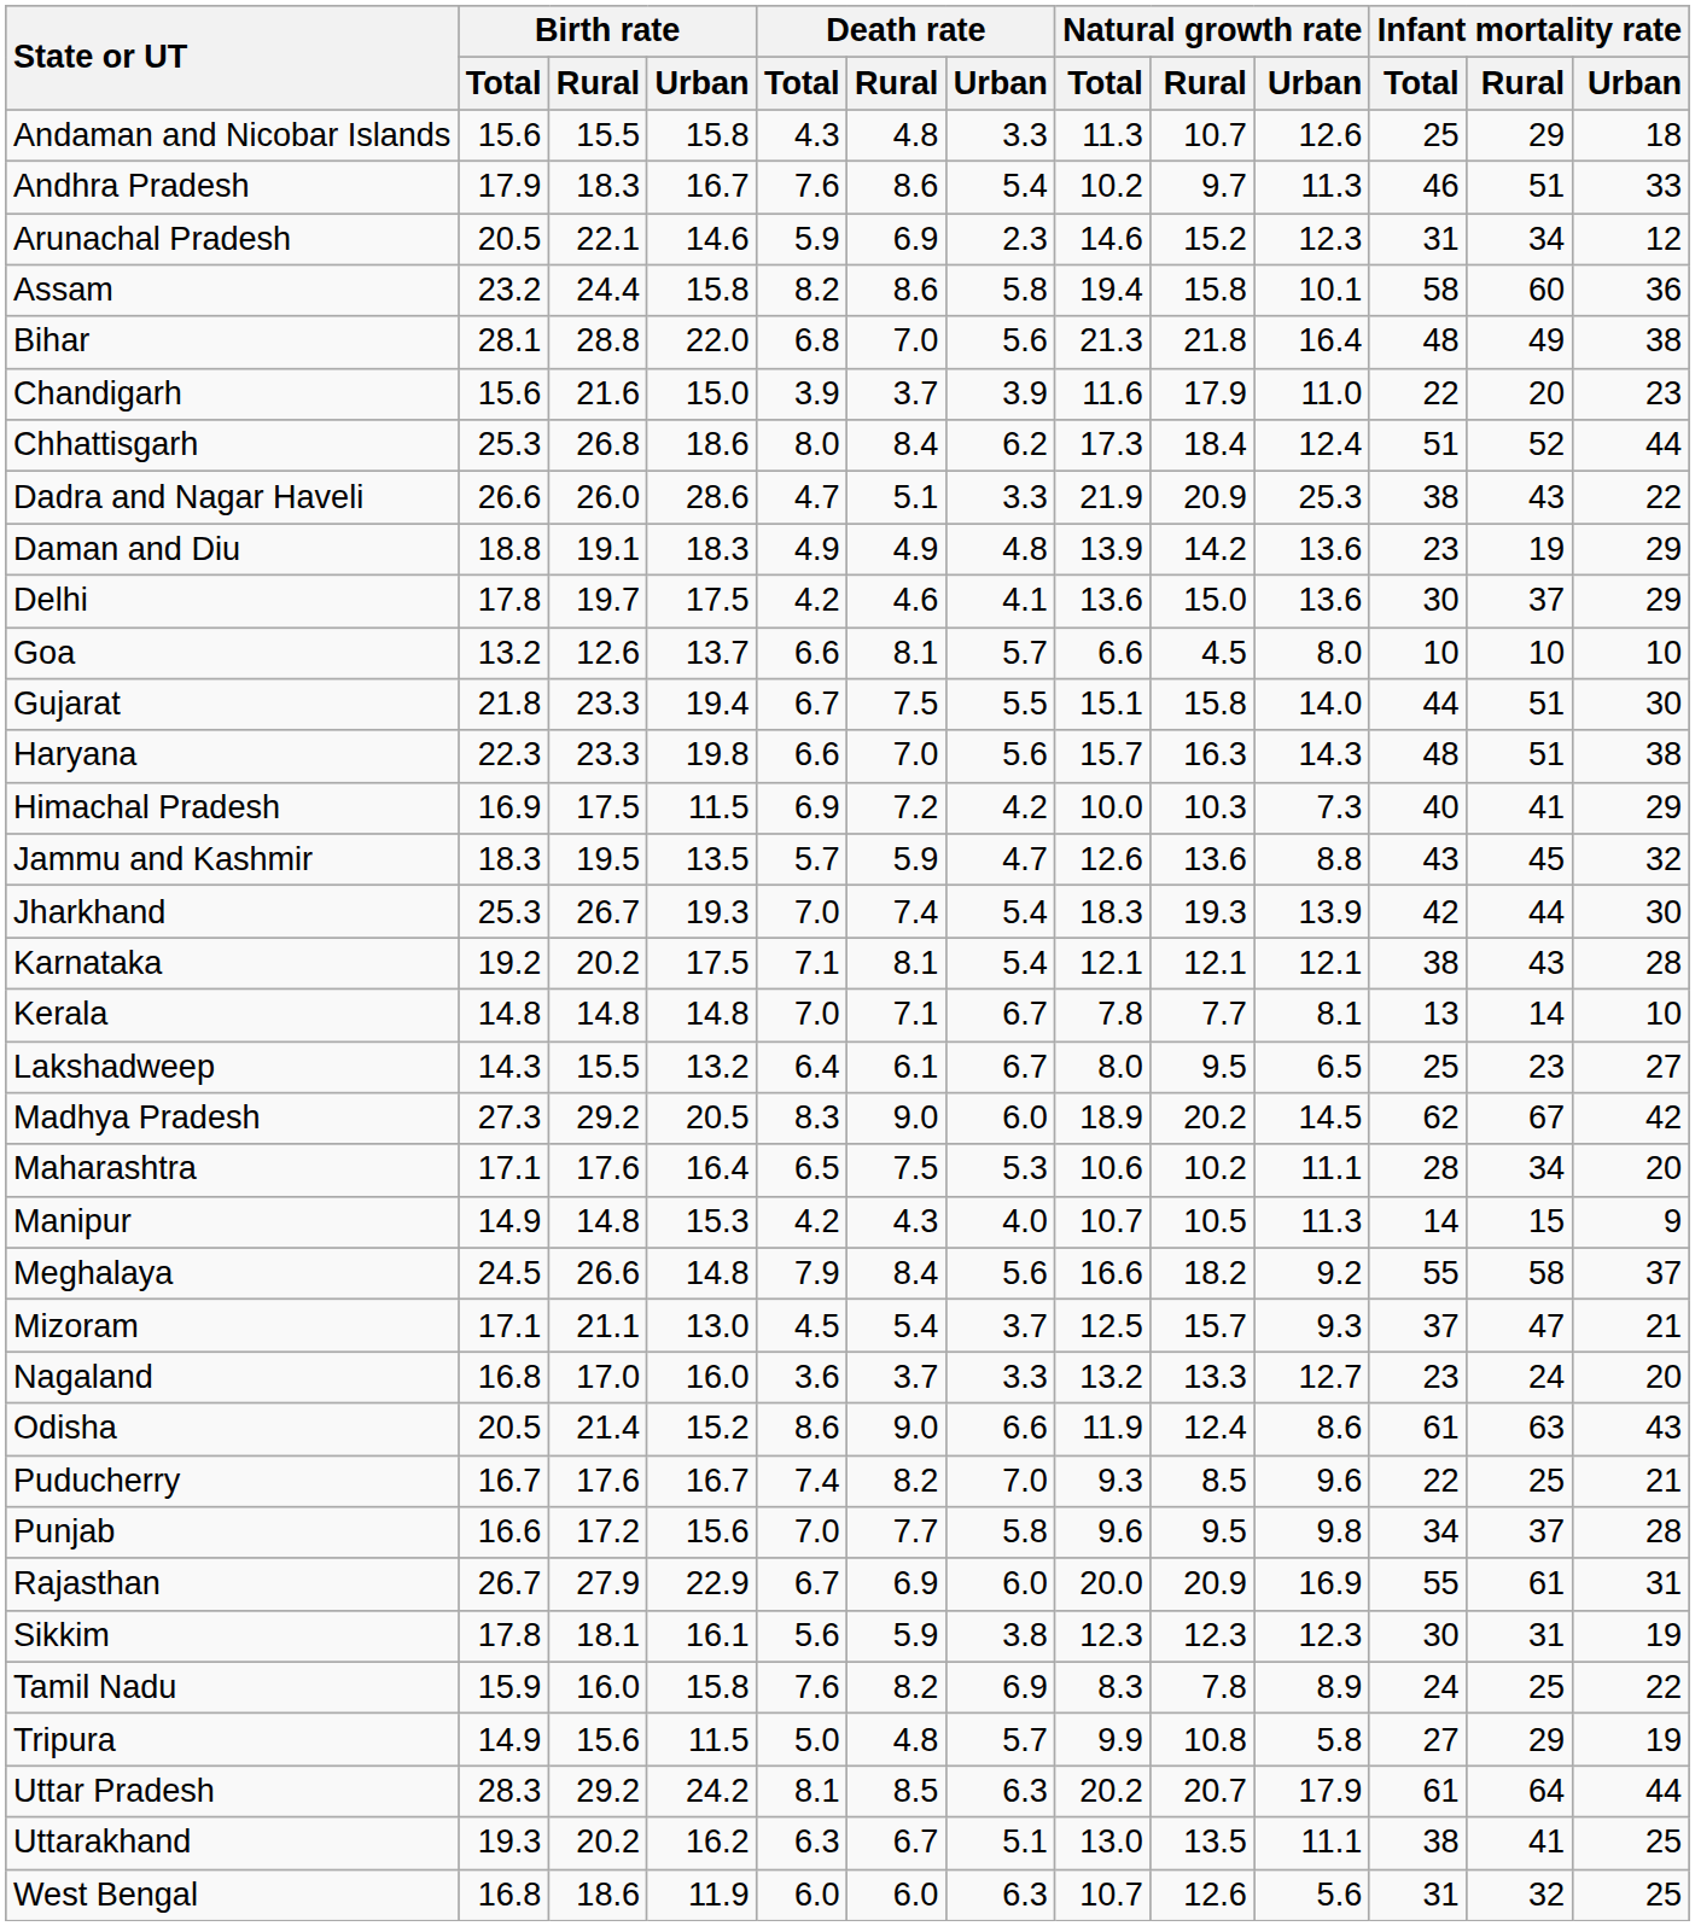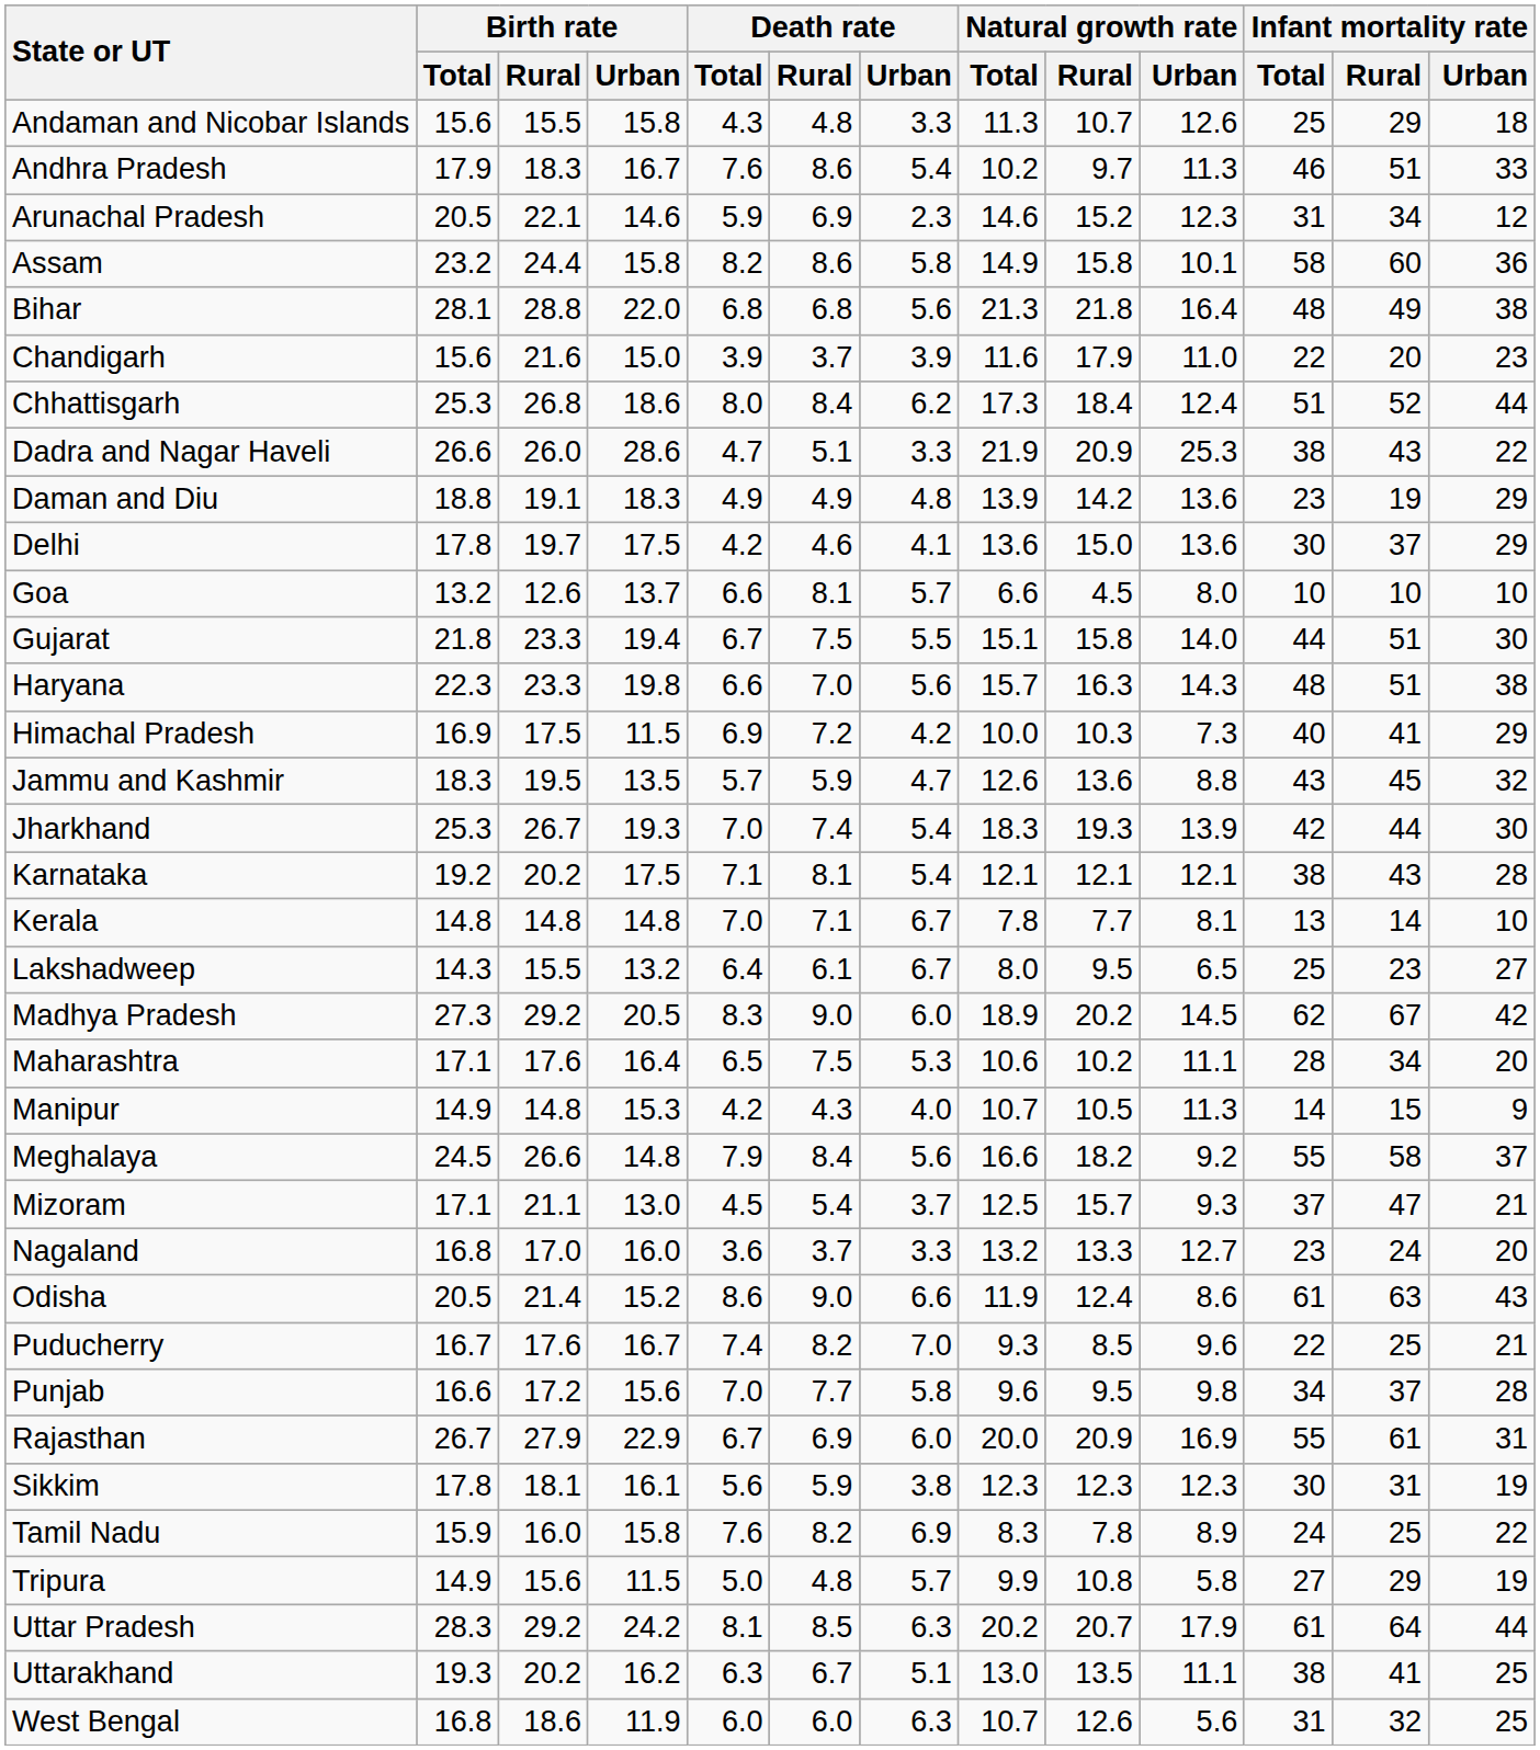Assam | Natural growth rate / Total: 19.4 -> 14.9
Bihar | Death rate / Rural: 7.0 -> 6.8
